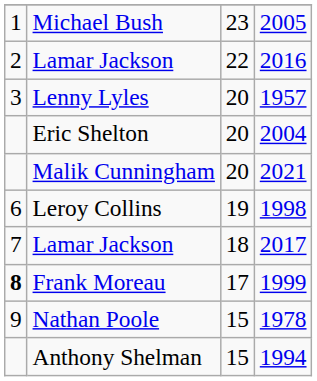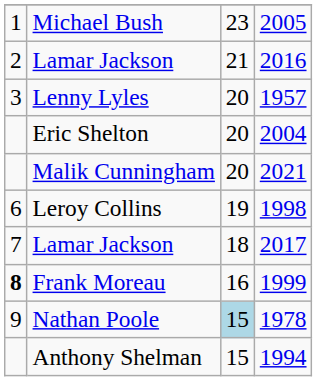Lamar Jackson / 2016 | column 3: 22 -> 21
Frank Moreau | column 3: 17 -> 16
Nathan Poole | column 3: no background -> lightblue background
